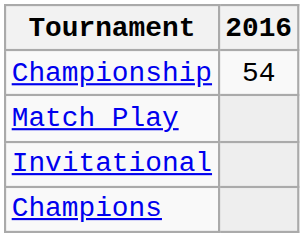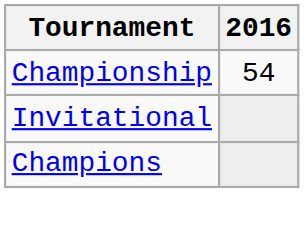- row: Match Play
